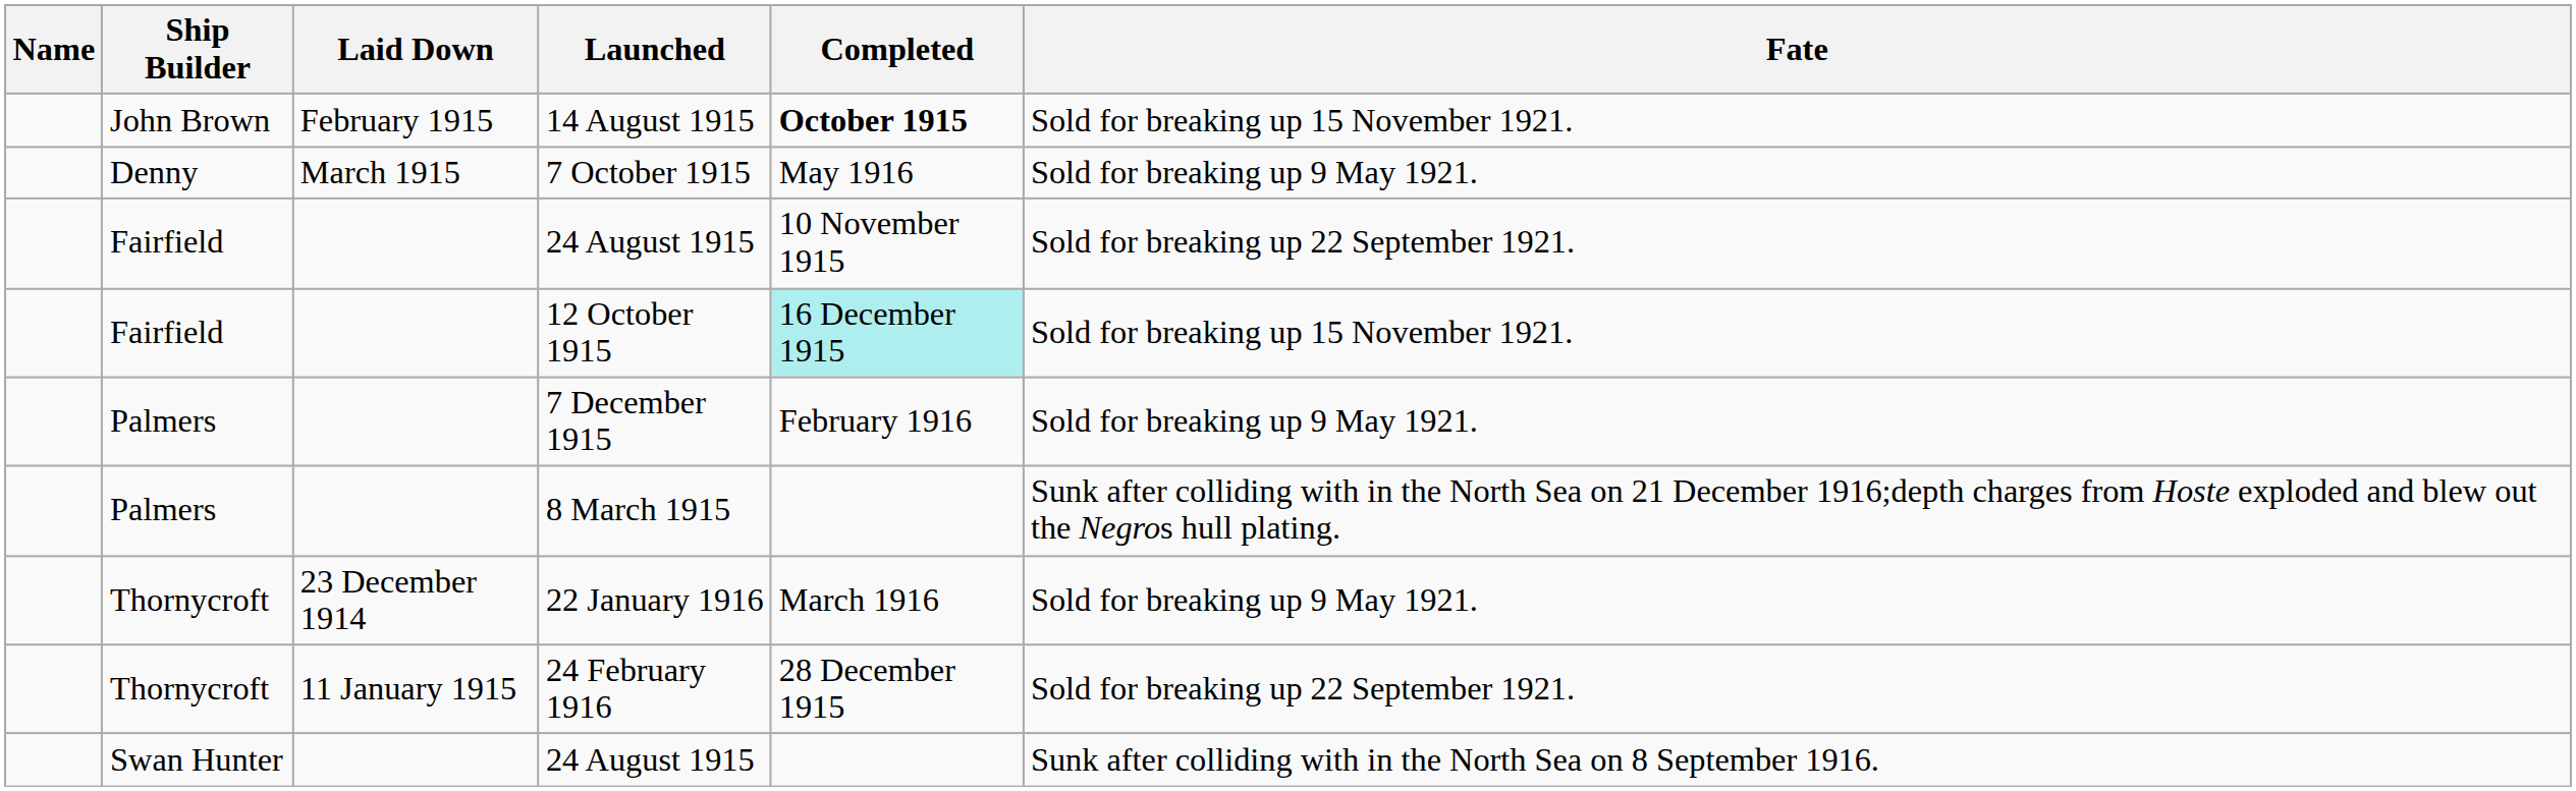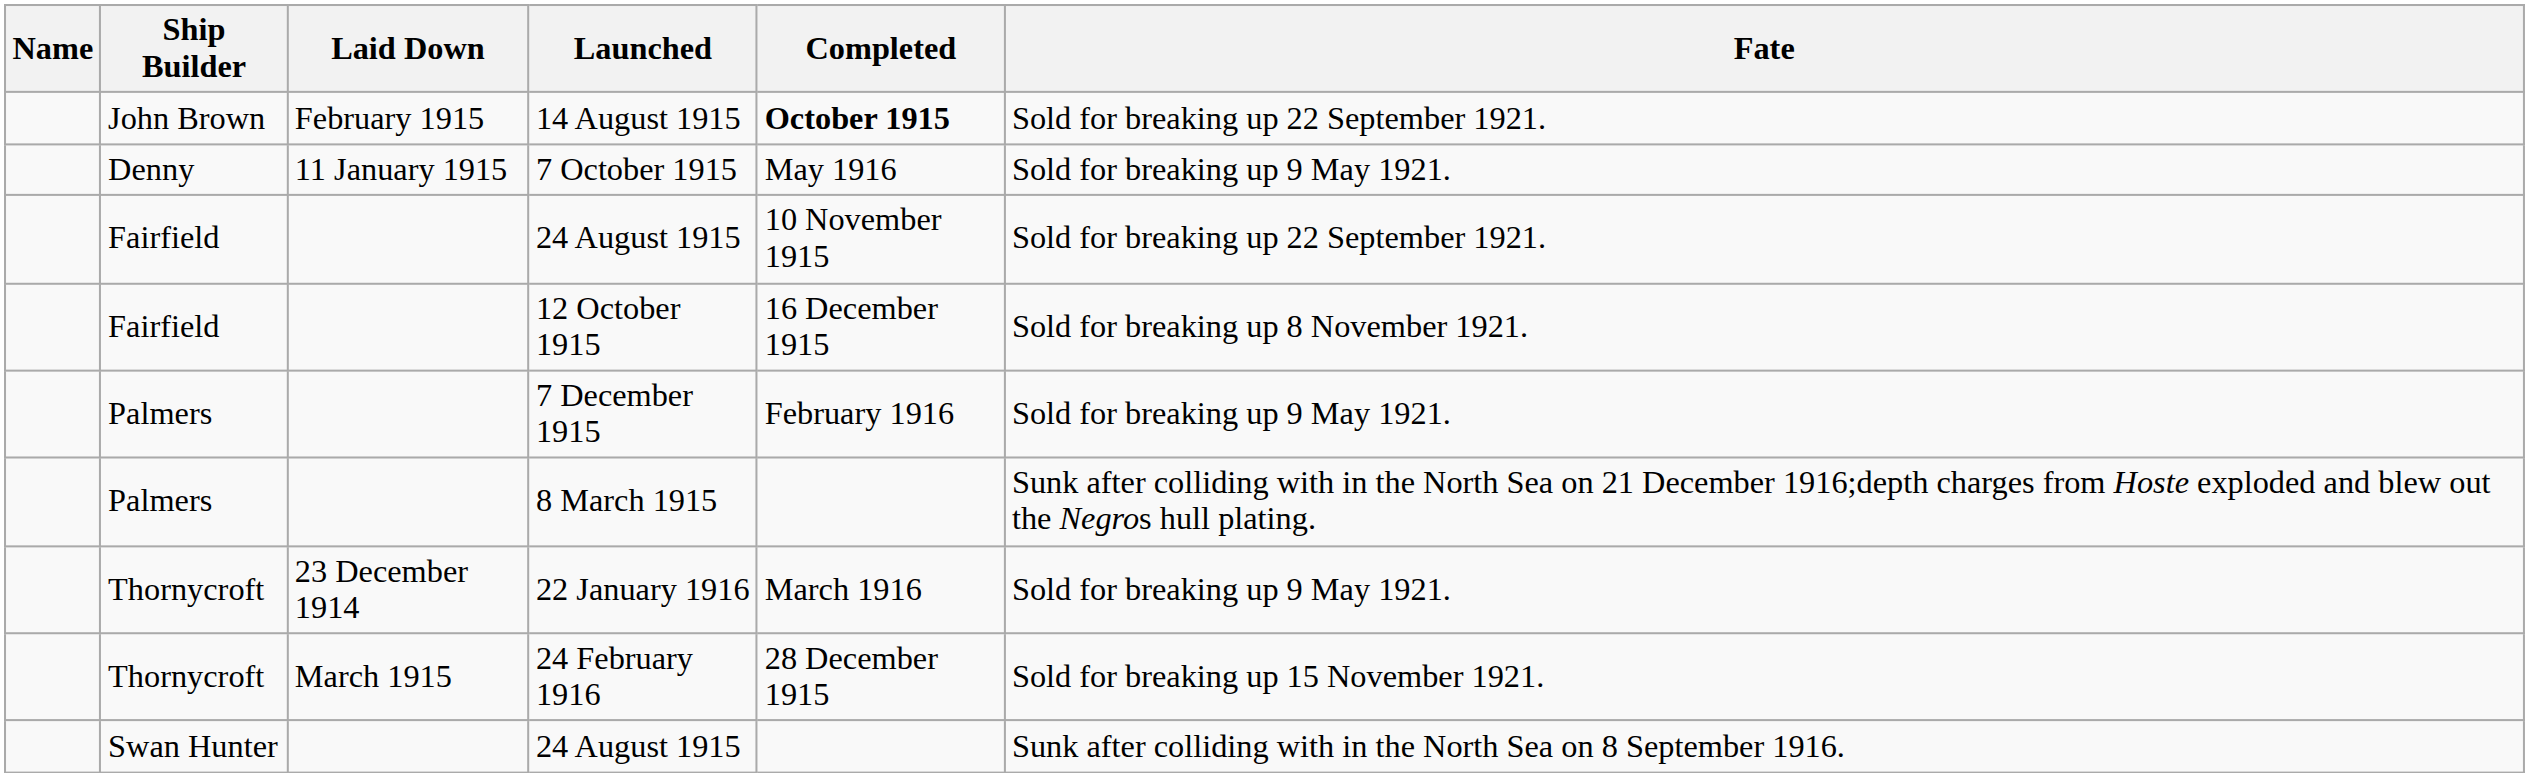14 August 1915 | Fate: Sold for breaking up 15 November 1921. -> Sold for breaking up 22 September 1921.
7 October 1915 | Laid Down: March 1915 -> 11 January 1915
12 October 1915 | Completed: paleturquoise background -> no background
12 October 1915 | Fate: Sold for breaking up 15 November 1921. -> Sold for breaking up 8 November 1921.
24 February 1916 | Laid Down: 11 January 1915 -> March 1915
24 February 1916 | Fate: Sold for breaking up 22 September 1921. -> Sold for breaking up 15 November 1921.
